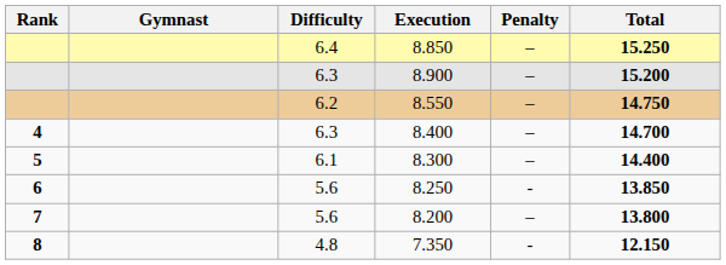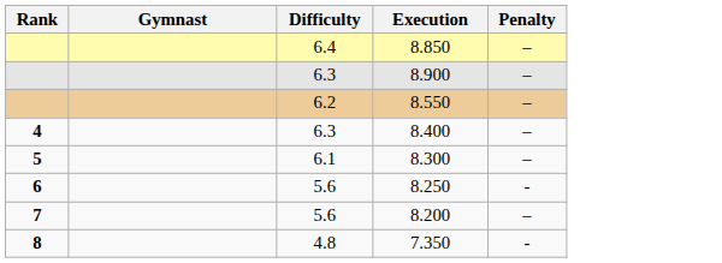- column: Total | 15.250 | 15.200 | 14.750 | 14.700 | 14.400 | 13.850 | 13.800 | 12.150
